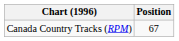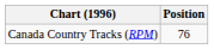Canada Country Tracks (RPM) | Position: 67 -> 76
